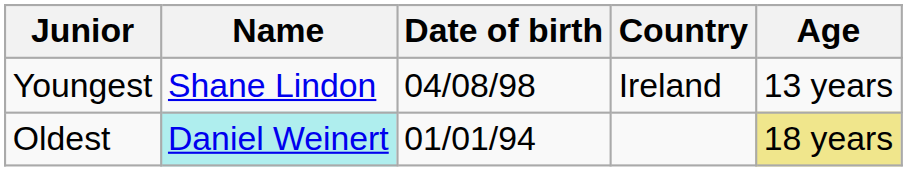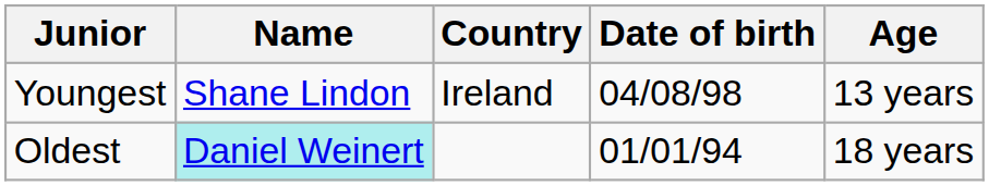columns swapped: Country <-> Date of birth
Oldest | Age: khaki background -> no background
